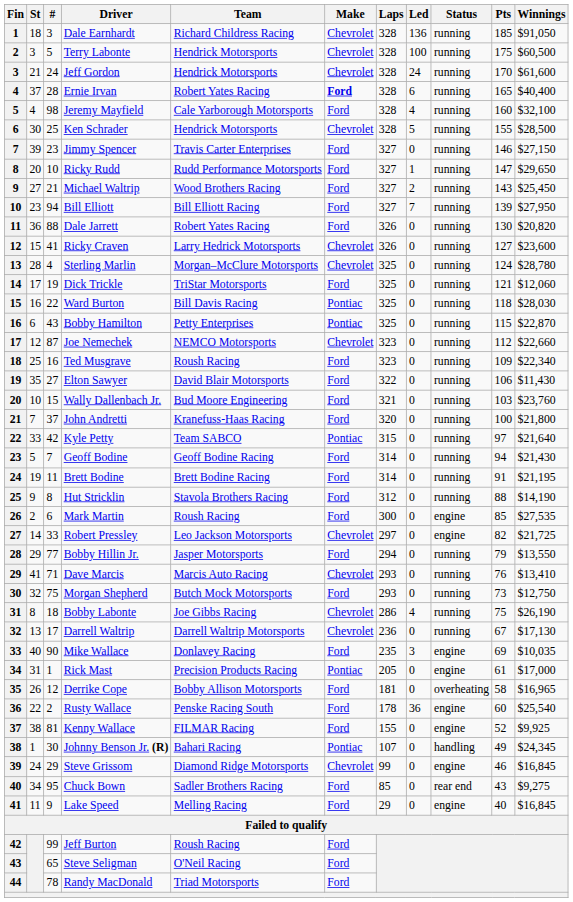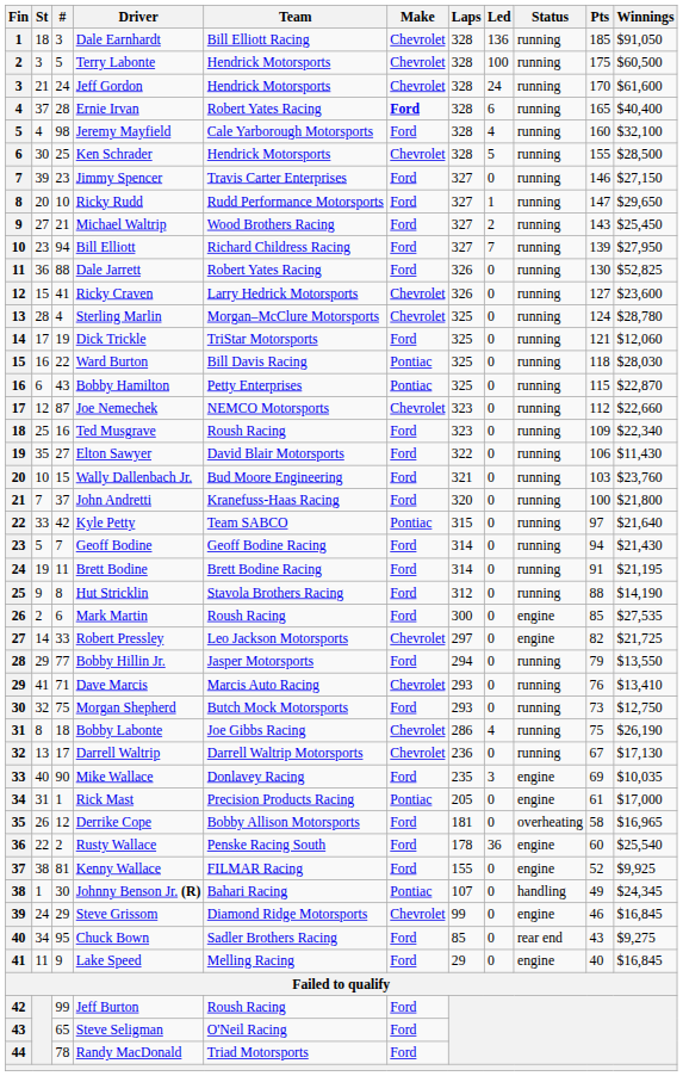Dale Earnhardt | Team: Richard Childress Racing -> Bill Elliott Racing
Bill Elliott | Team: Bill Elliott Racing -> Richard Childress Racing
Dale Jarrett | Winnings: $20,820 -> $52,825
